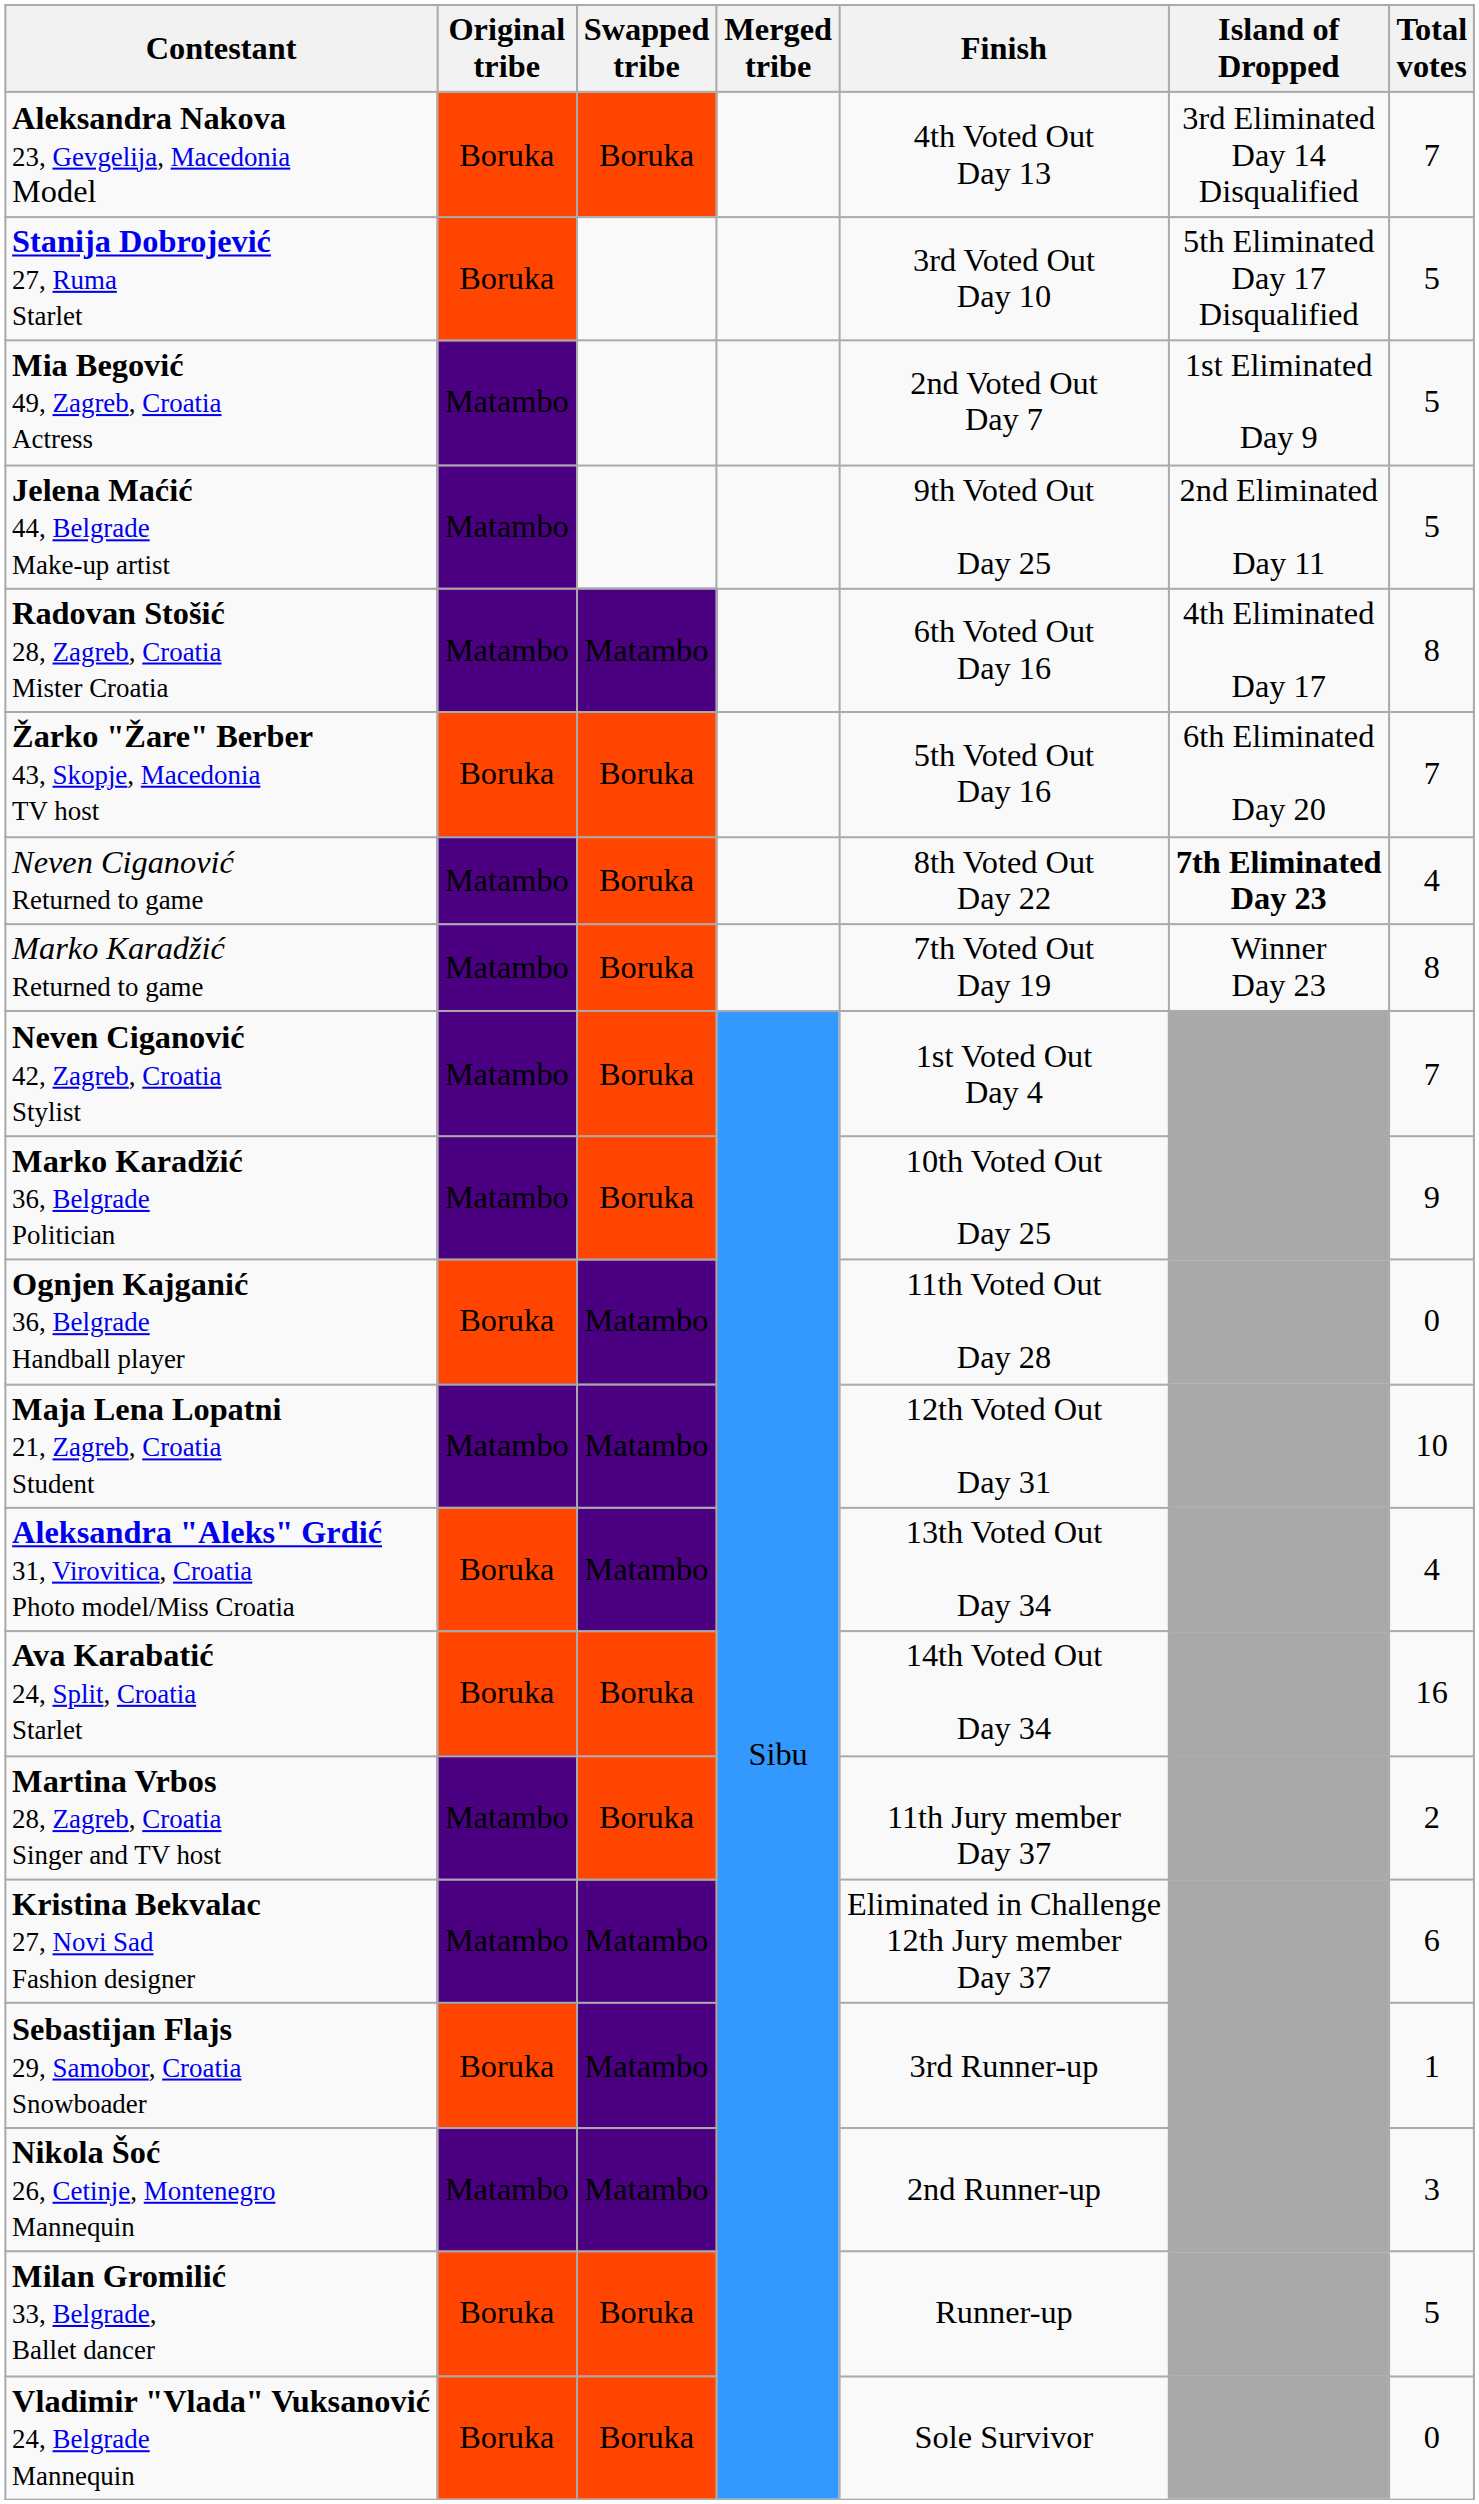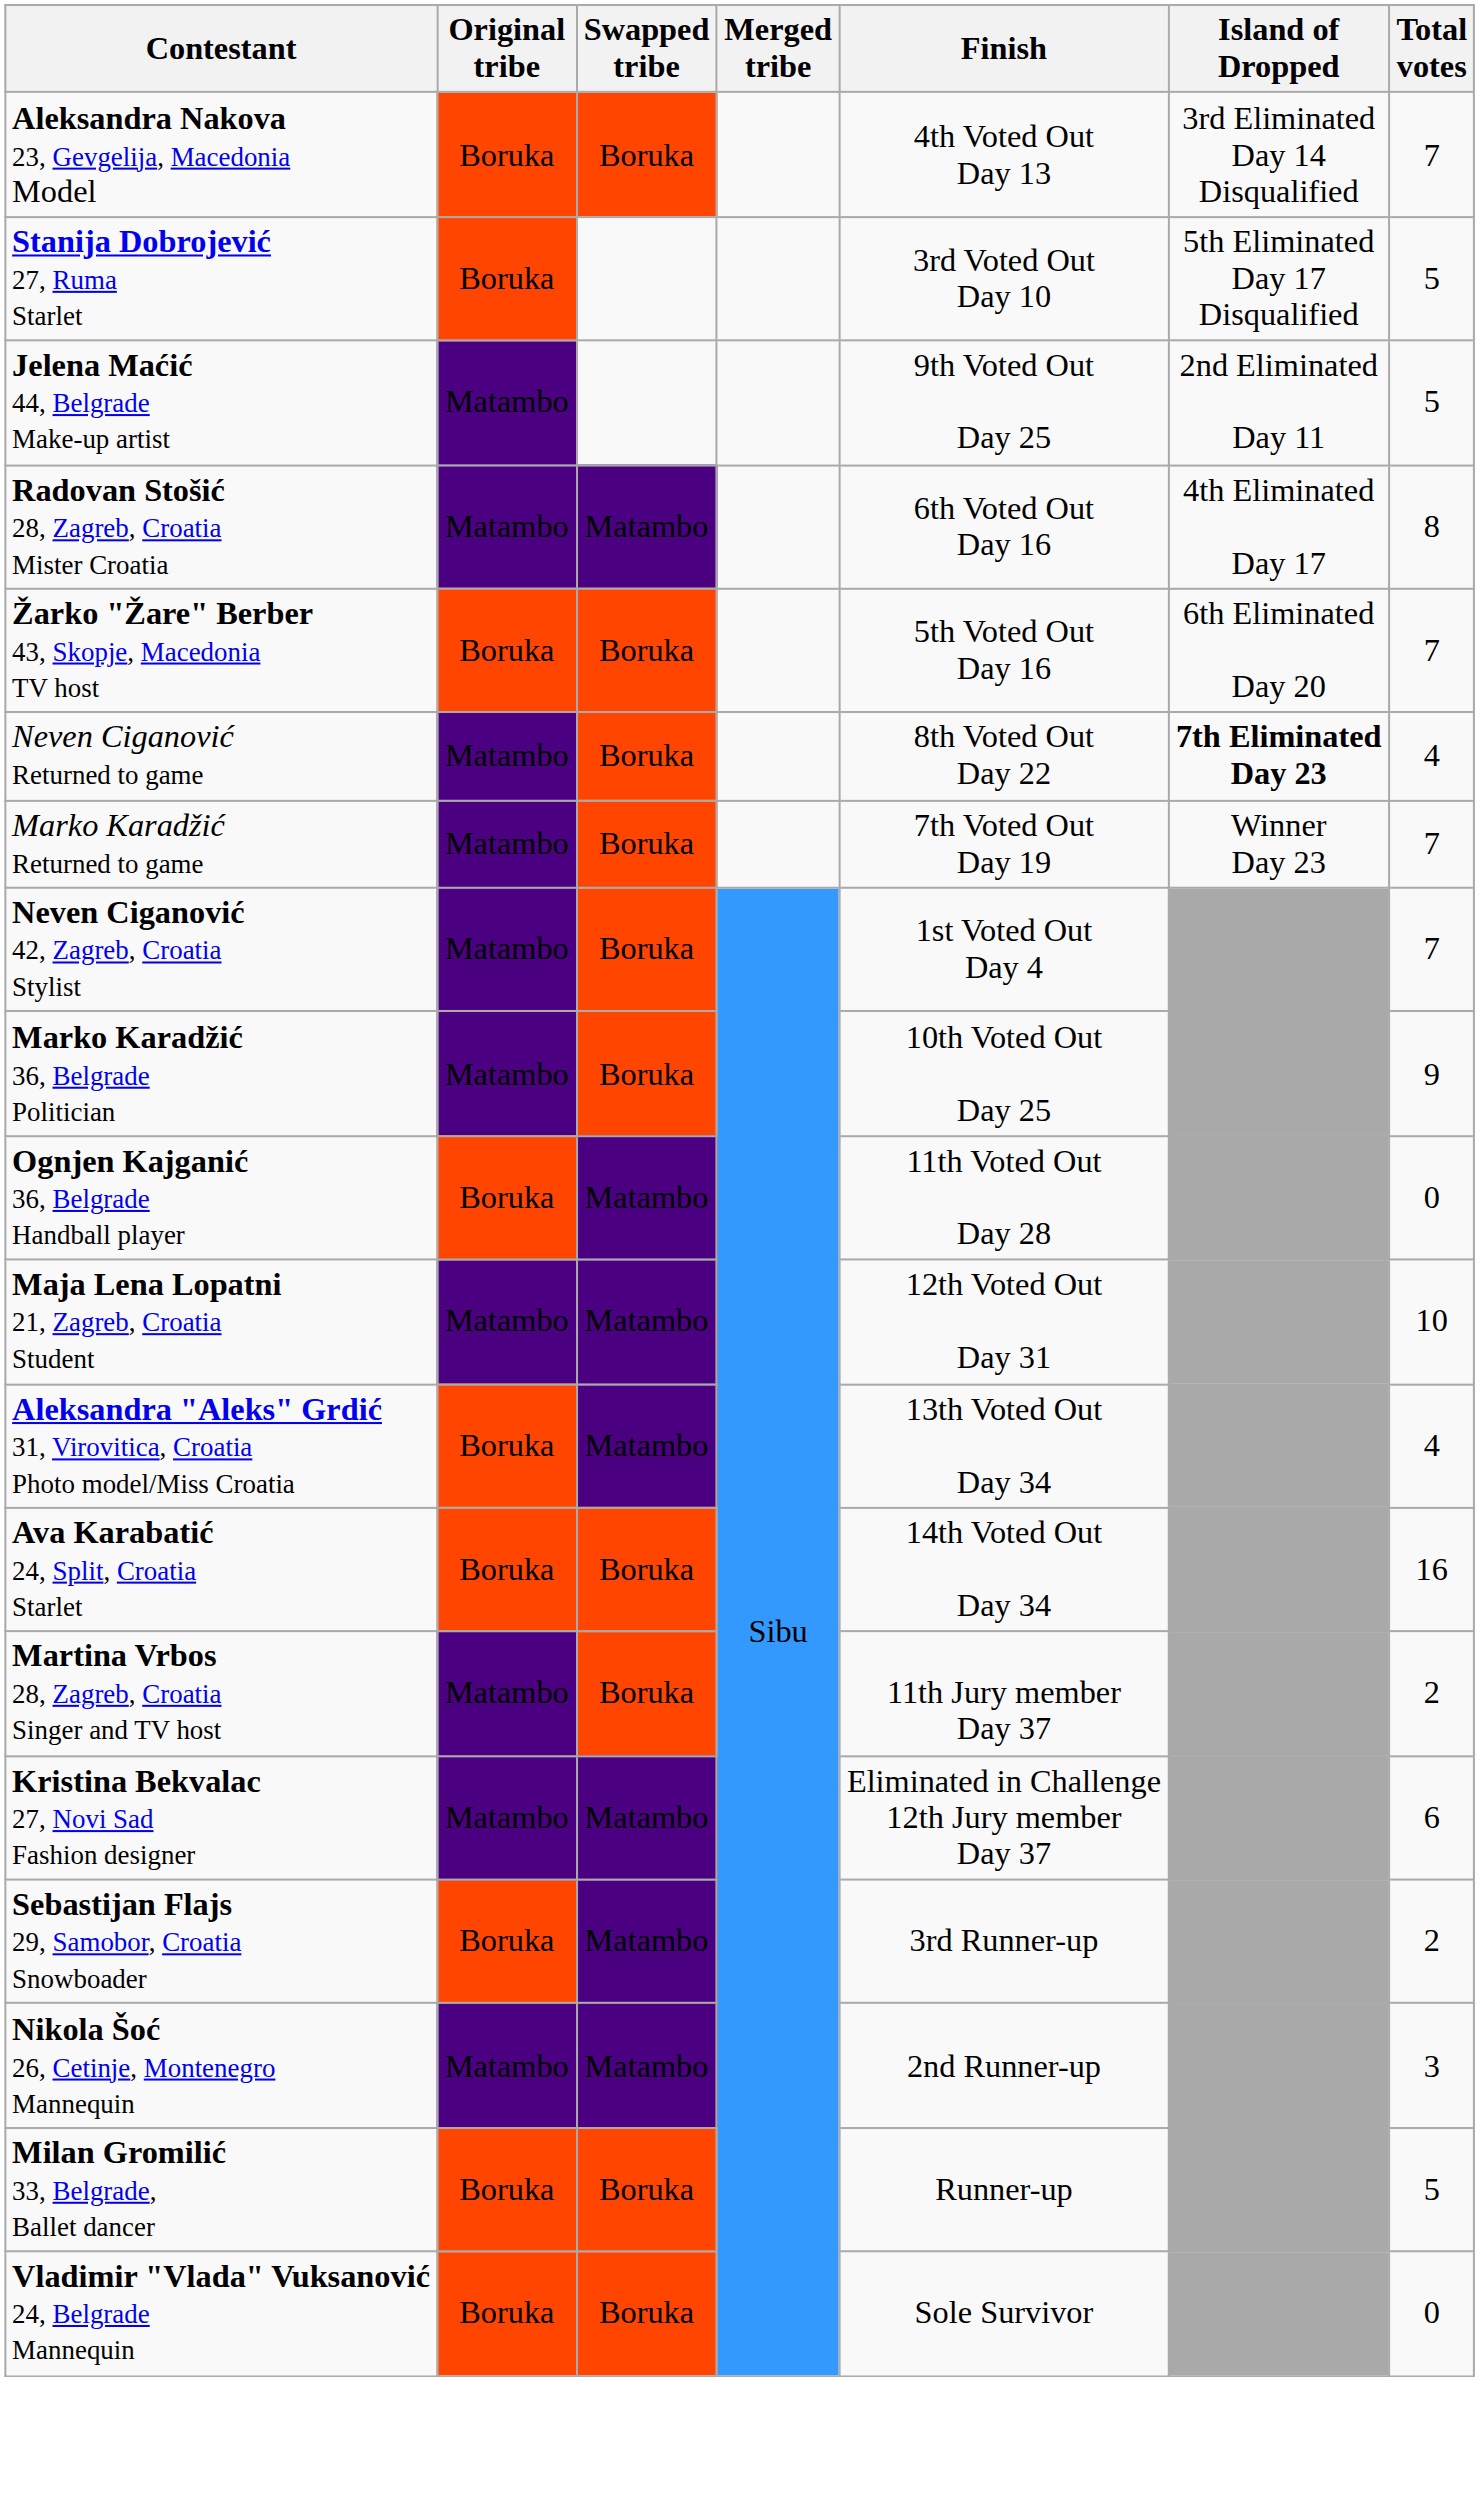- row: Mia Begović 49, Zagreb, Croatia Actress | Matambo | 2nd Voted Out Day 7 | 1st Eliminated Day 9 | 5
Marko Karadžić Returned to game | Total votes: 8 -> 7
Sebastijan Flajs 29, Samobor, Croatia Snowboader | Total votes: 1 -> 2
